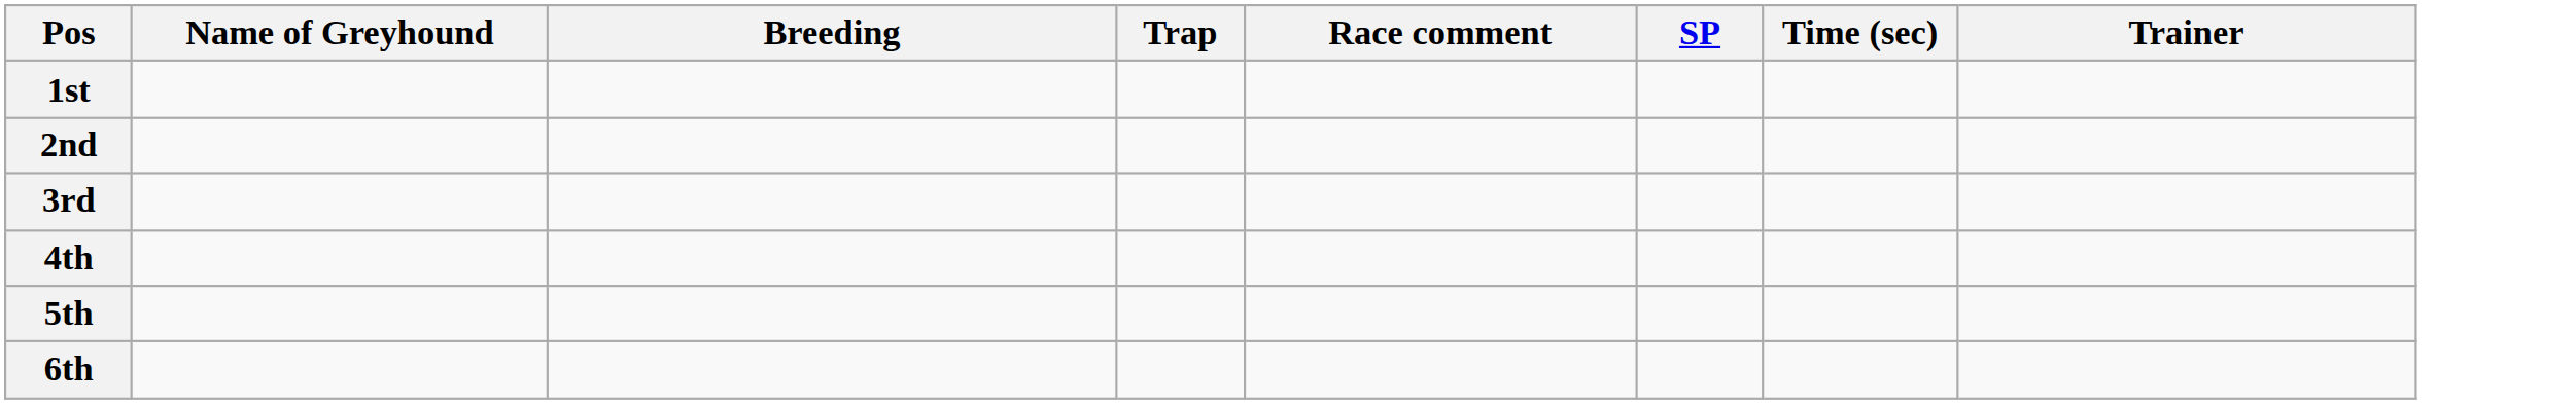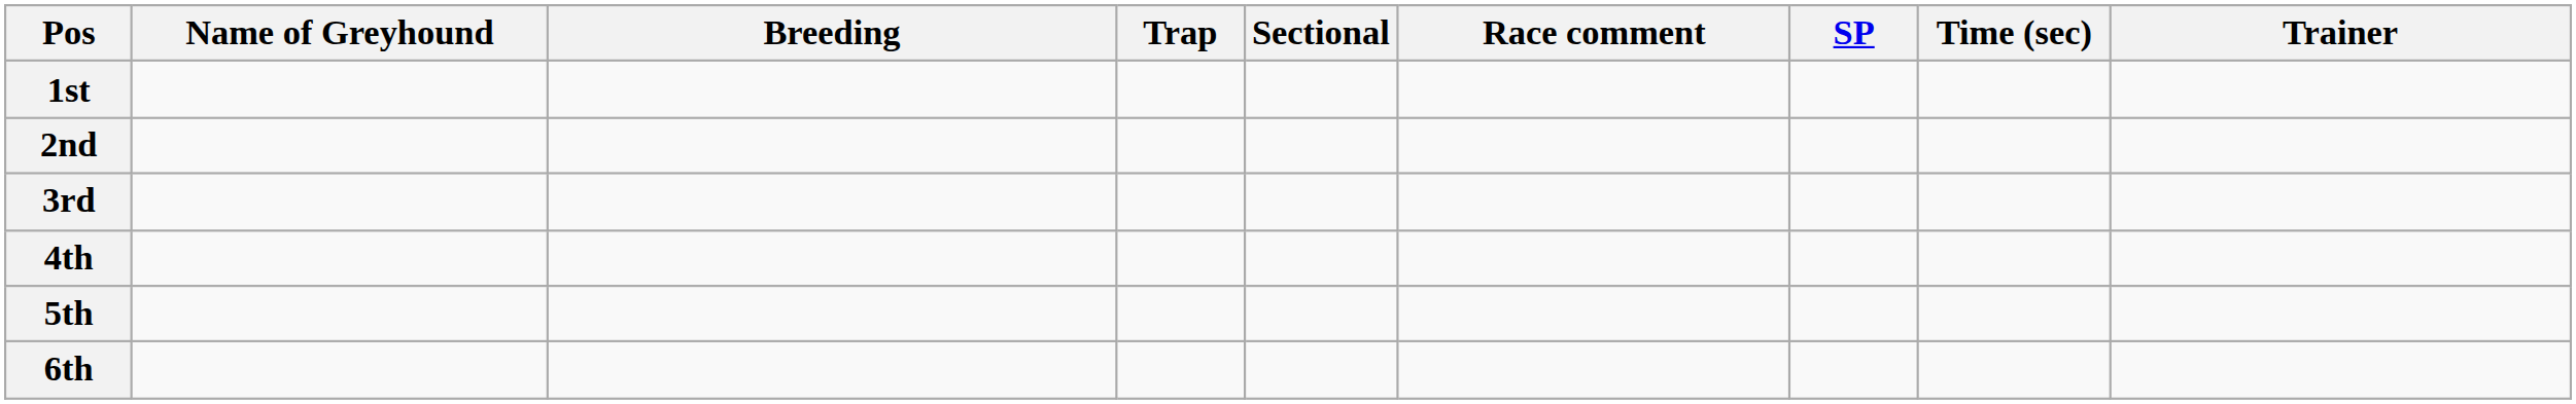+ column: Sectional
